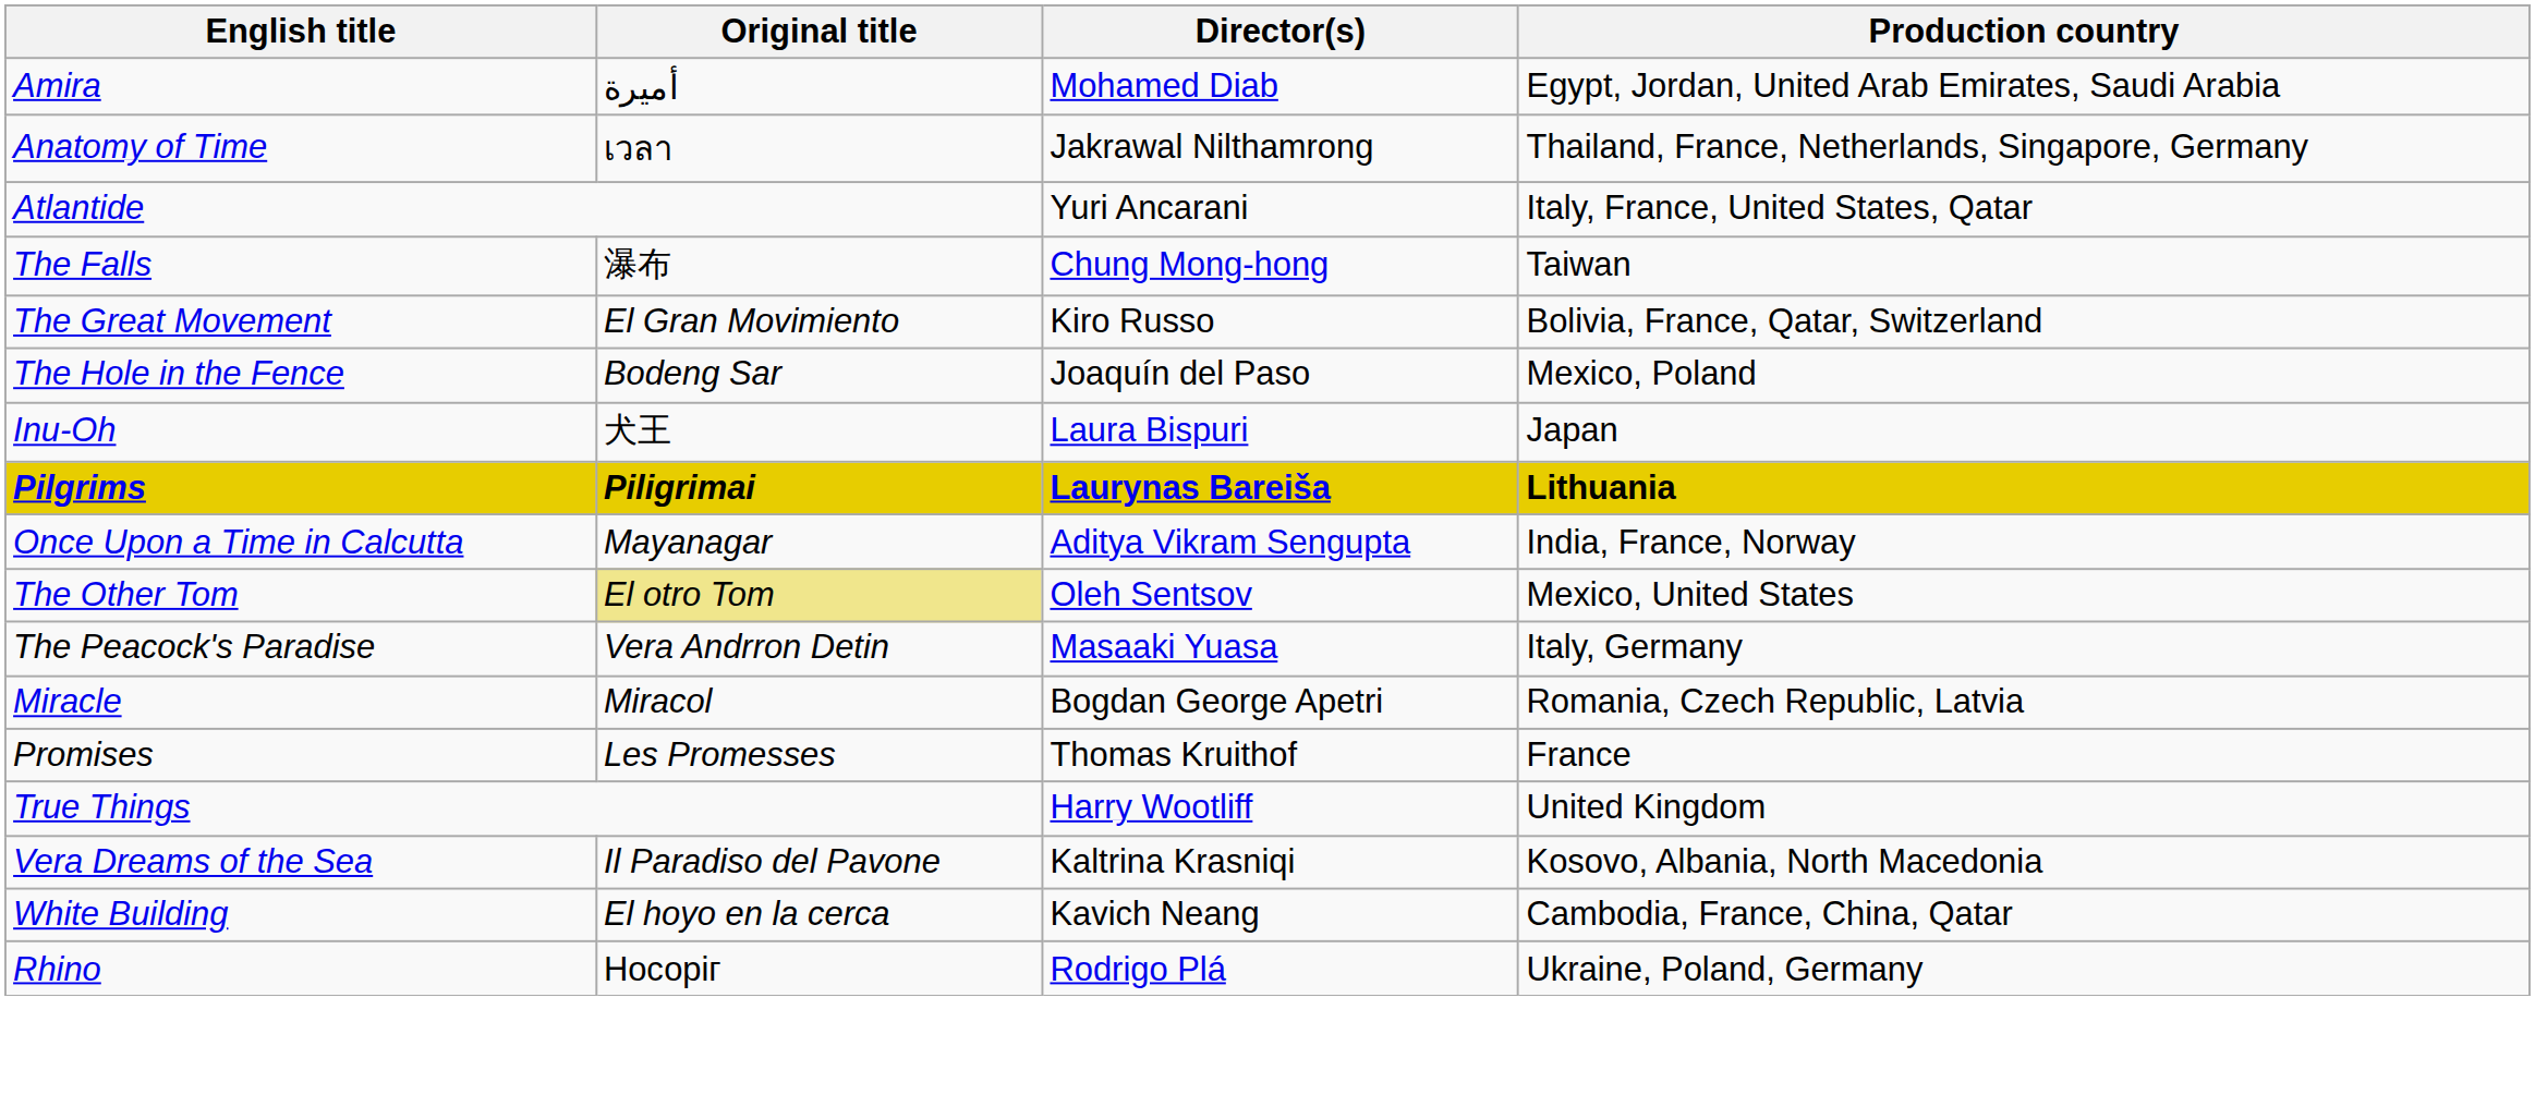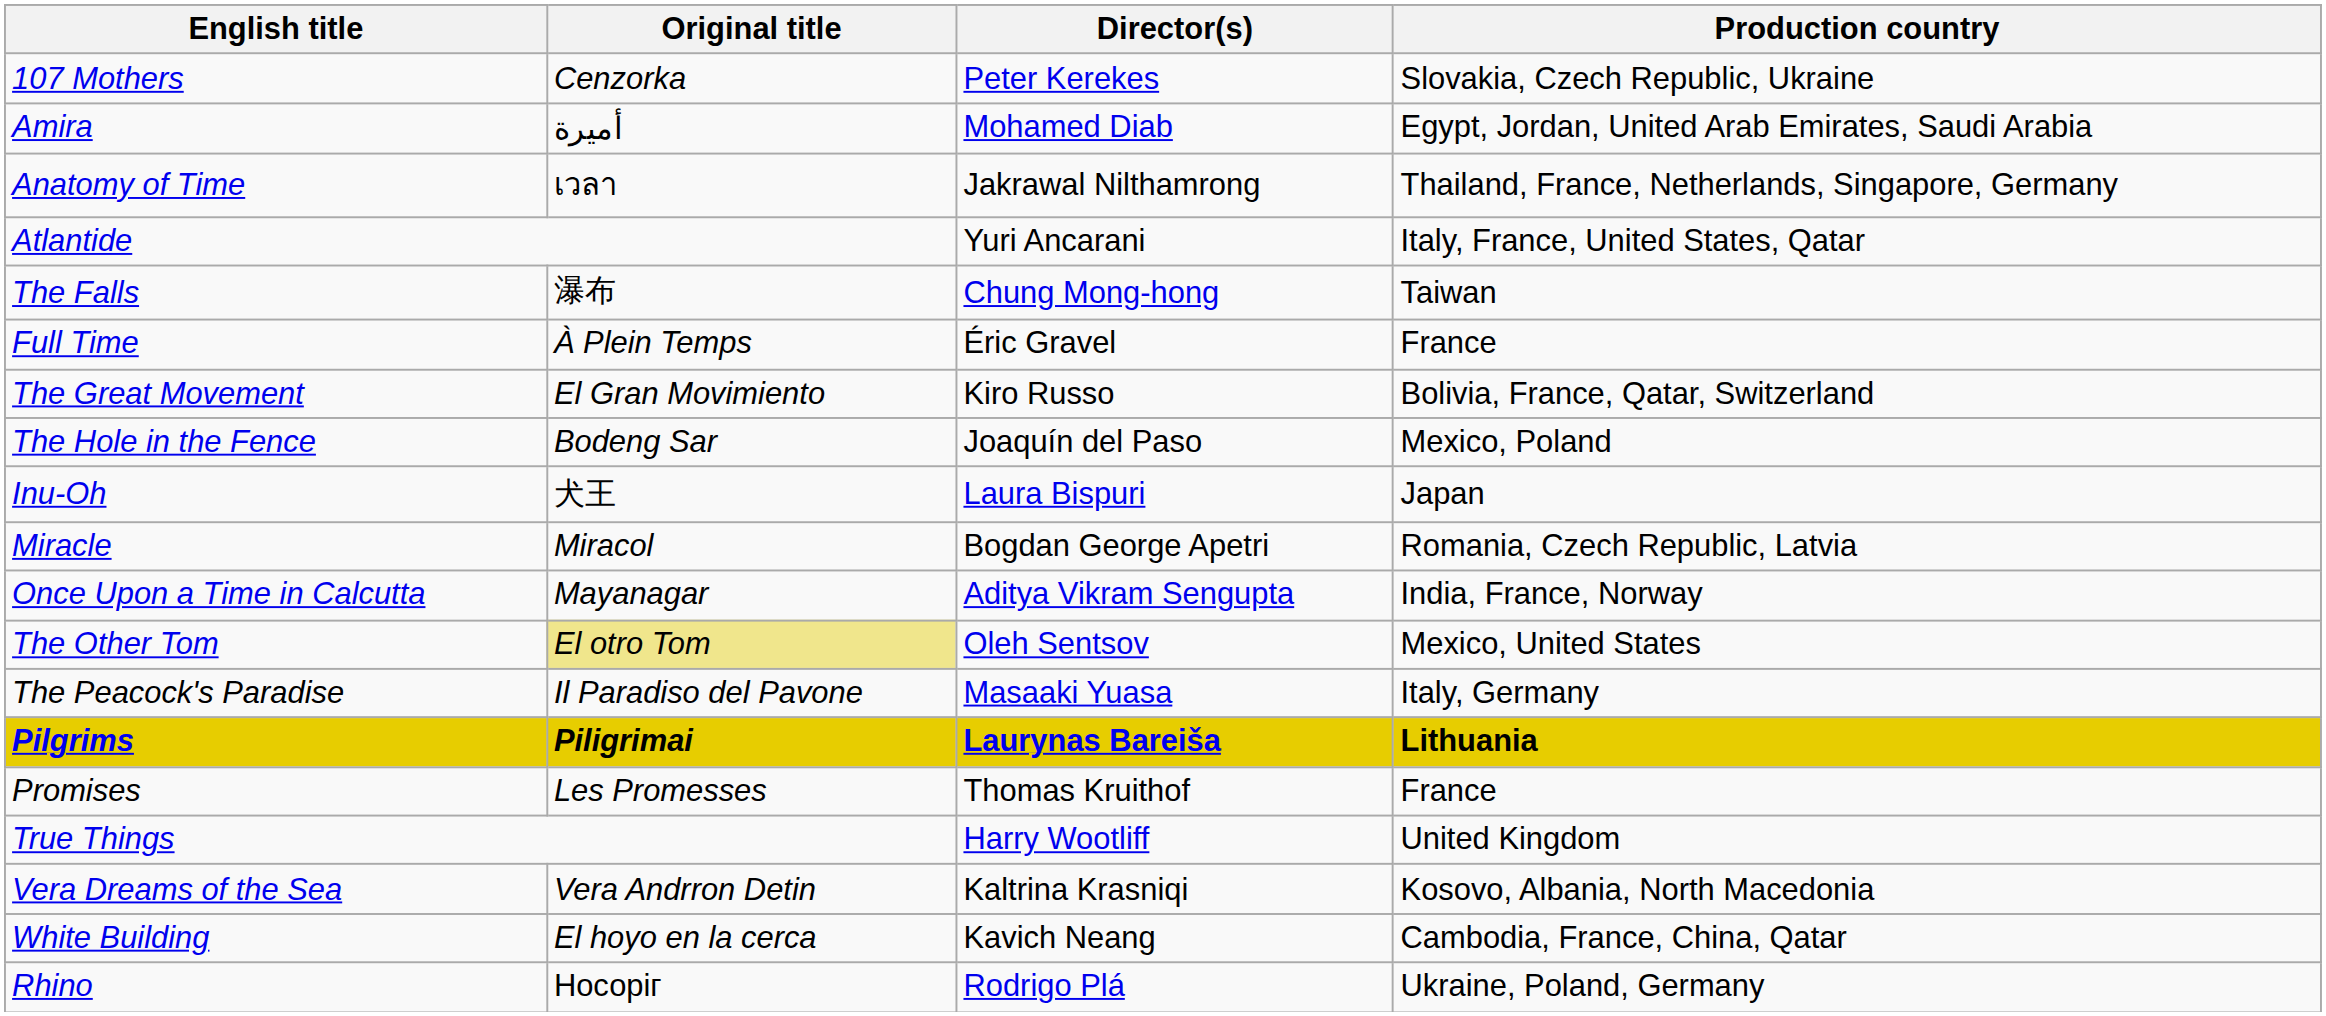+ row: 107 Mothers | Cenzorka | Peter Kerekes | Slovakia, Czech Republic, Ukraine
+ row: Full Time | À Plein Temps | Éric Gravel | France
rows swapped: Miracle <-> Pilgrims
The Peacock's Paradise | Original title: Vera Andrron Detin -> Il Paradiso del Pavone
Vera Dreams of the Sea | Original title: Il Paradiso del Pavone -> Vera Andrron Detin
